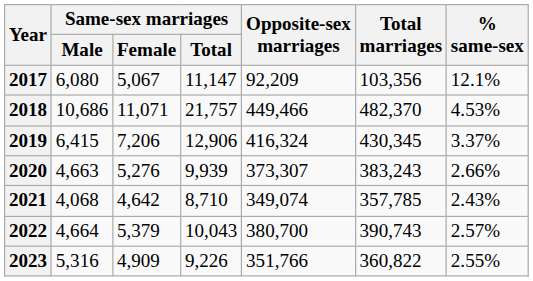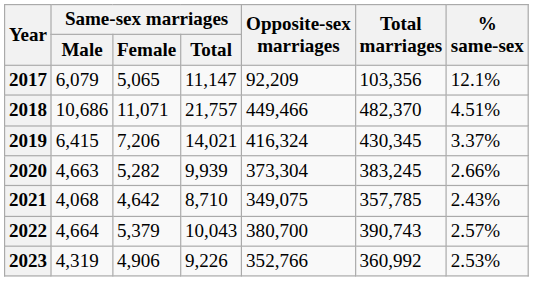2017 | Same-sex marriages / Male: 6,080 -> 6,079
2017 | Same-sex marriages / Female: 5,067 -> 5,065
2018 | % same-sex: 4.53% -> 4.51%
2019 | Same-sex marriages / Total: 12,906 -> 14,021
2020 | Same-sex marriages / Female: 5,276 -> 5,282
2020 | Opposite-sex marriages: 373,307 -> 373,304
2020 | Total marriages: 383,243 -> 383,245
2021 | Opposite-sex marriages: 349,074 -> 349,075
2023 | Same-sex marriages / Male: 5,316 -> 4,319
2023 | Same-sex marriages / Female: 4,909 -> 4,906
2023 | Opposite-sex marriages: 351,766 -> 352,766
2023 | Total marriages: 360,822 -> 360,992
2023 | % same-sex: 2.55% -> 2.53%
